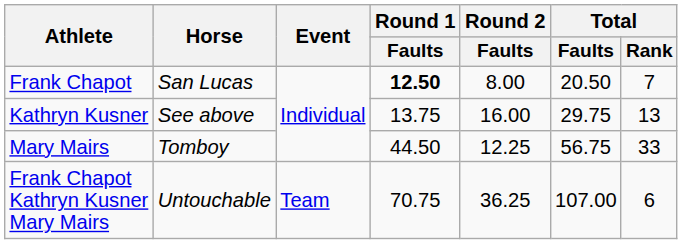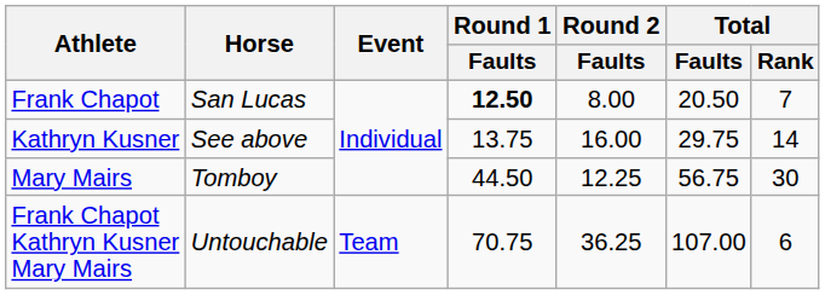Kathryn Kusner | Total / Rank: 13 -> 14
Mary Mairs | Total / Rank: 33 -> 30
